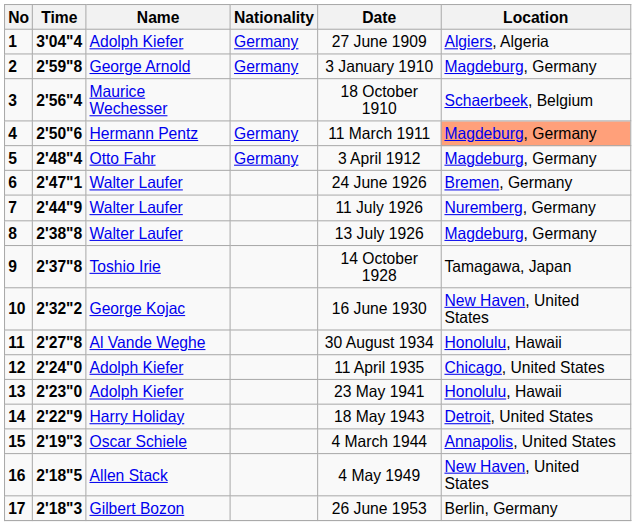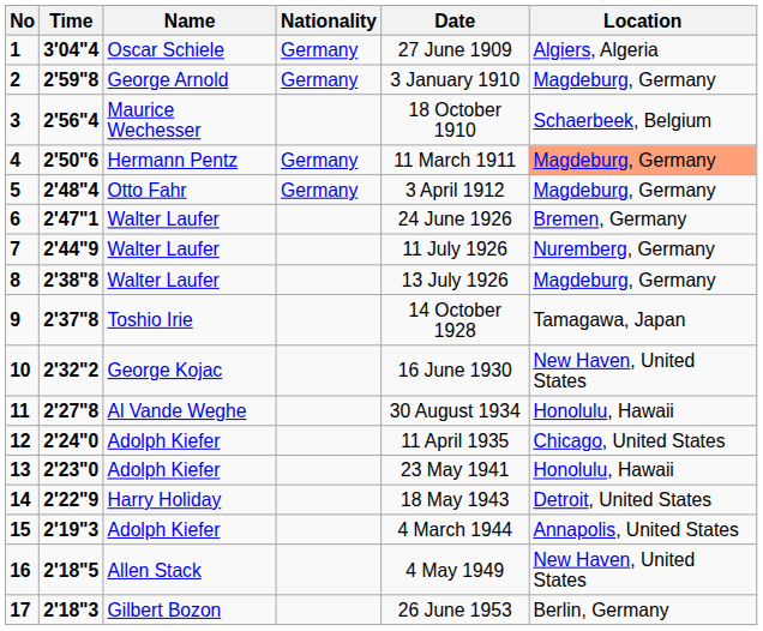1 | Name: Adolph Kiefer -> Oscar Schiele
15 | Name: Oscar Schiele -> Adolph Kiefer
